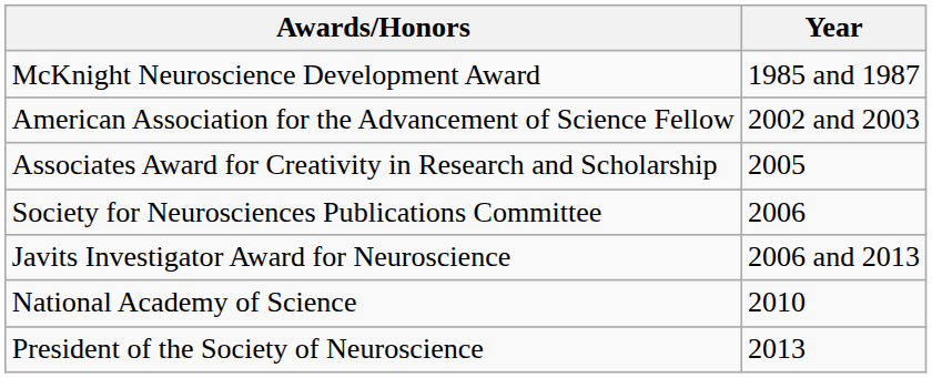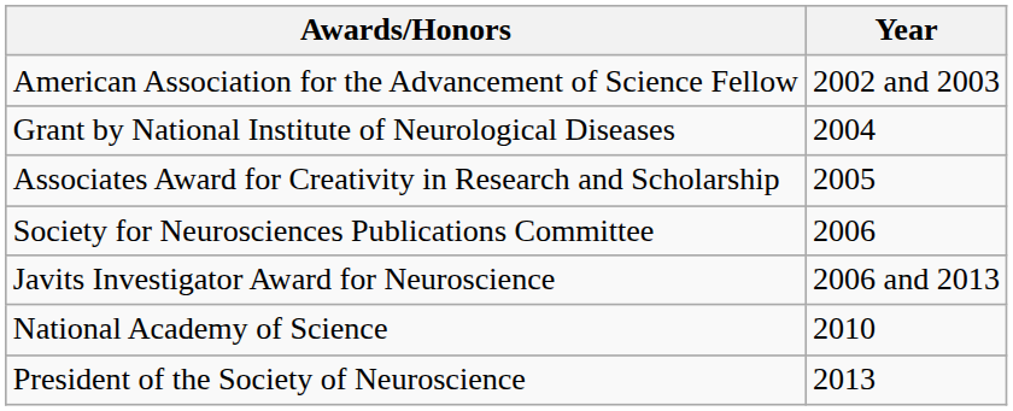- row: McKnight Neuroscience Development Award | 1985 and 1987
+ row: Grant by National Institute of Neurological Diseases | 2004
